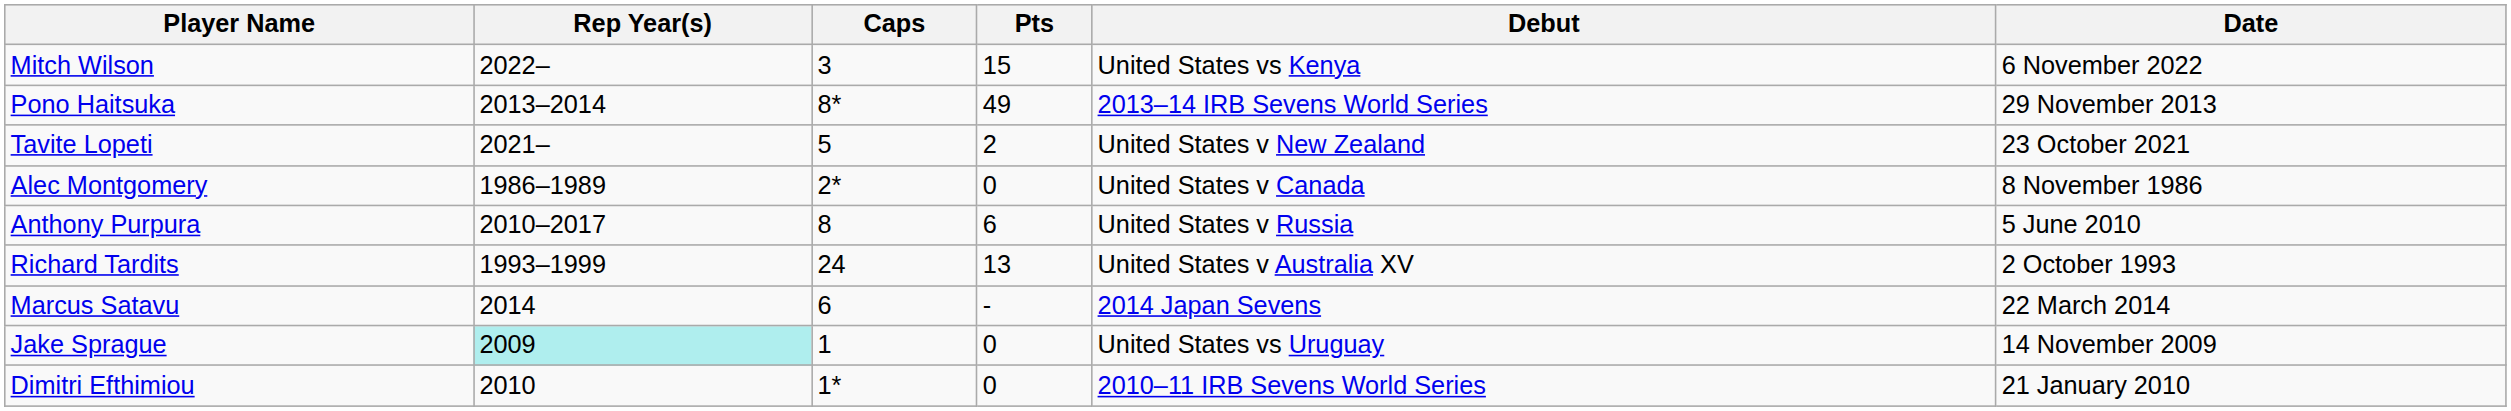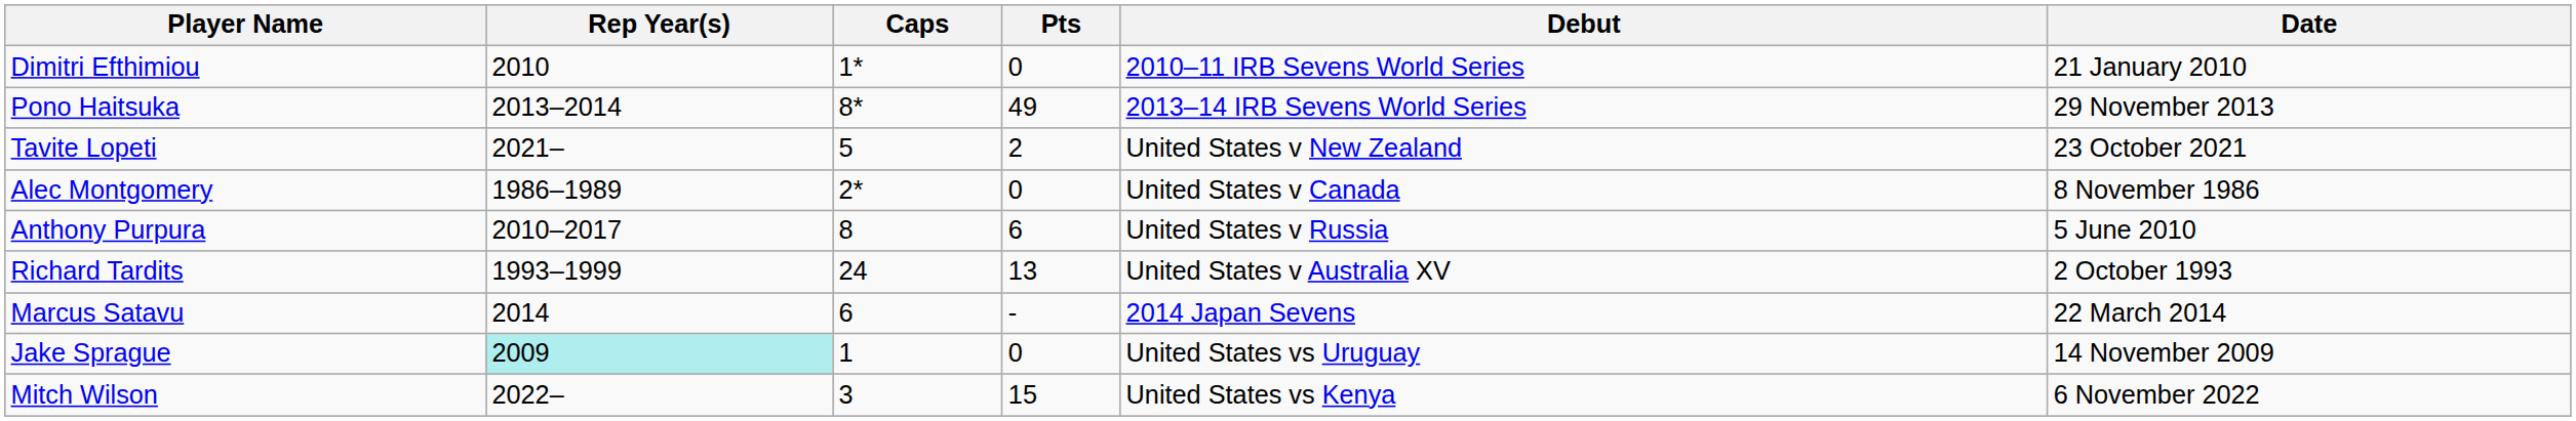rows swapped: Dimitri Efthimiou <-> Mitch Wilson
